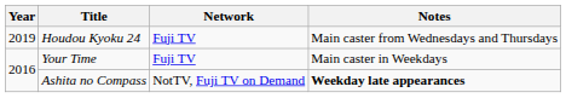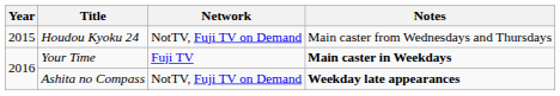Houdou Kyoku 24 | Year: 2019 -> 2015
Houdou Kyoku 24 | Network: Fuji TV -> NotTV, Fuji TV on Demand
Your Time | Notes: normal -> bold
